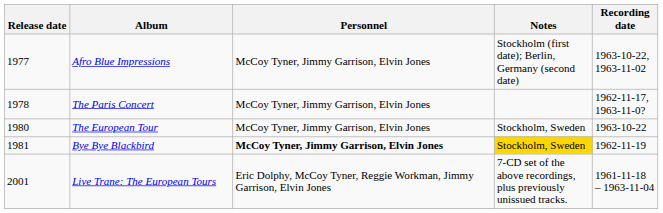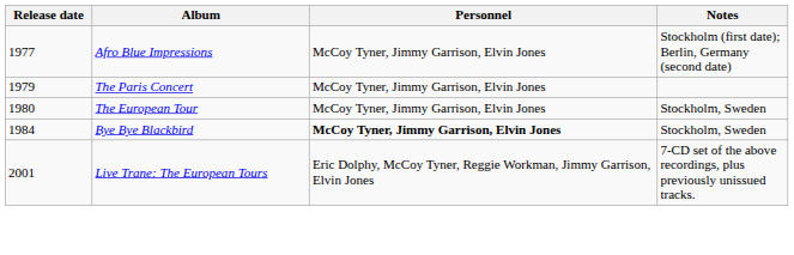- column: Recording date | 1963-10-22, 1963-11-02 | 1962-11-17, 1963-11-0? | 1963-10-22 | 1962-11-19 | 1961-11-18 – 1963-11-04
The Paris Concert | Release date: 1978 -> 1979
Bye Bye Blackbird | Release date: 1981 -> 1984
Bye Bye Blackbird | Notes: gold background -> no background
